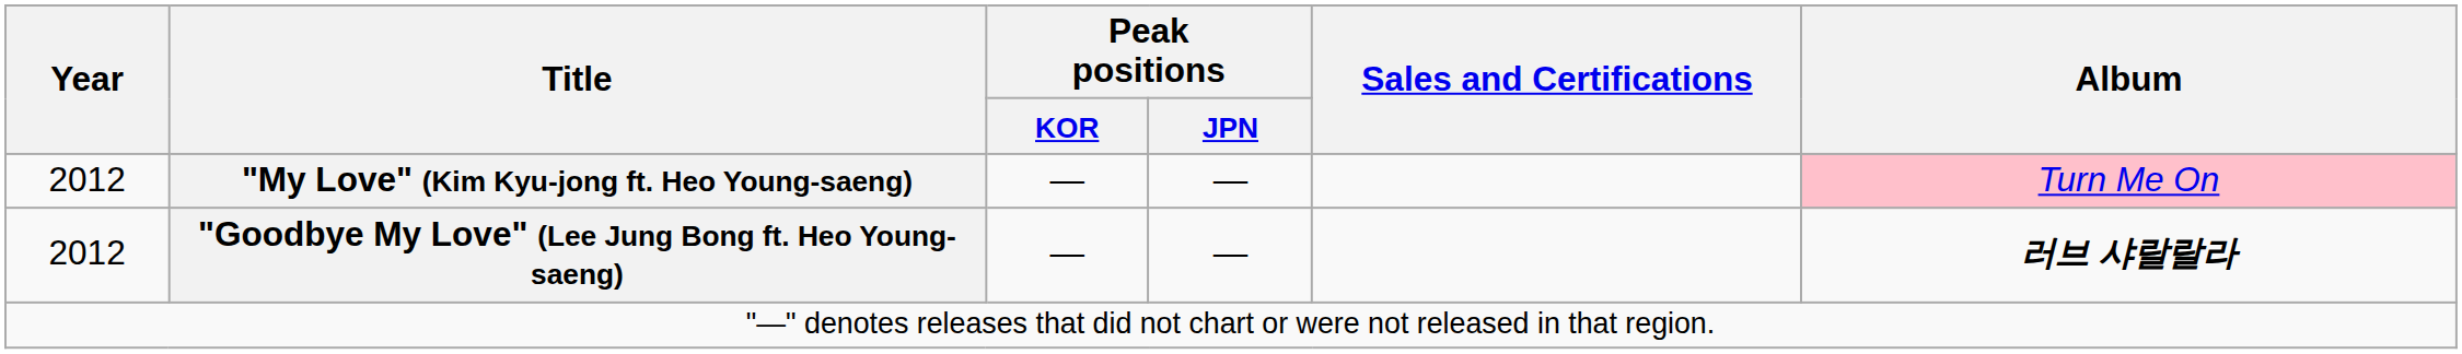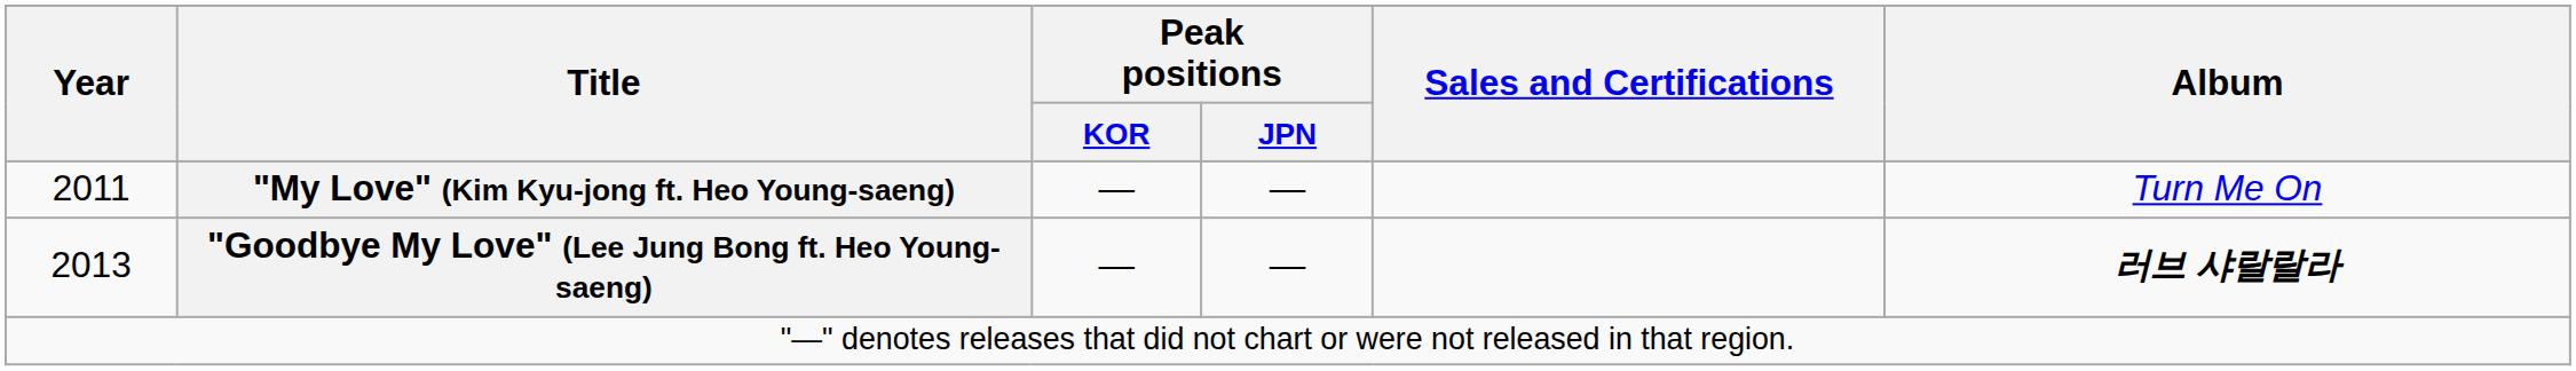"My Love" (Kim Kyu-jong ft. Heo Young-saeng) | Year: 2012 -> 2011
"My Love" (Kim Kyu-jong ft. Heo Young-saeng) | Album: pink background -> no background
"Goodbye My Love" (Lee Jung Bong ft. Heo Young-saeng) | Year: 2012 -> 2013
